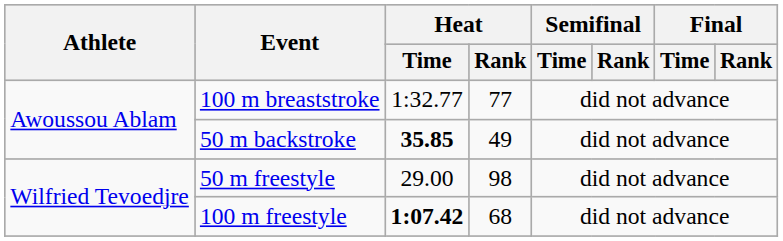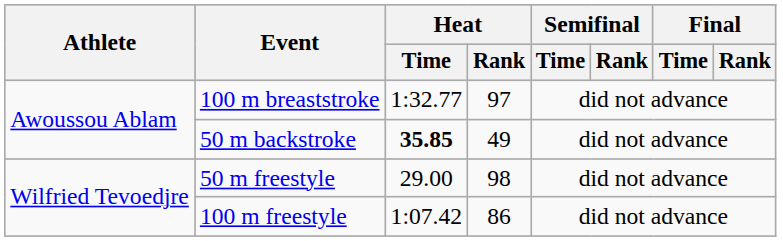100 m breaststroke | Heat / Rank: 77 -> 97
100 m freestyle | Heat / Time: bold -> normal
100 m freestyle | Heat / Rank: 68 -> 86
